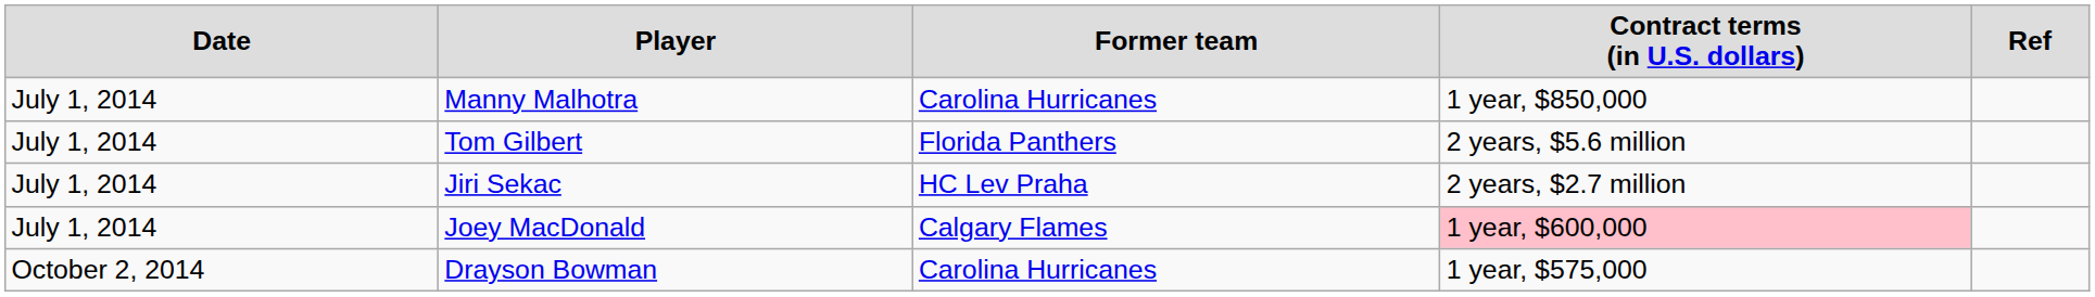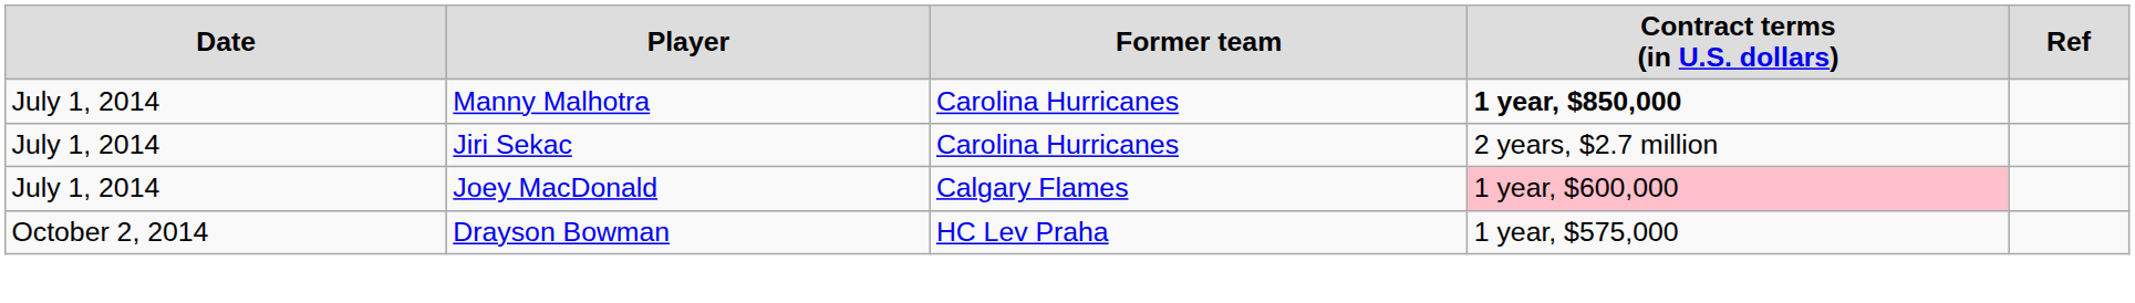Manny Malhotra | column 4: normal -> bold
- row: July 1, 2014 | Tom Gilbert | Florida Panthers | 2 years, $5.6 million
Jiri Sekac | column 3: HC Lev Praha -> Carolina Hurricanes
Drayson Bowman | column 3: Carolina Hurricanes -> HC Lev Praha
